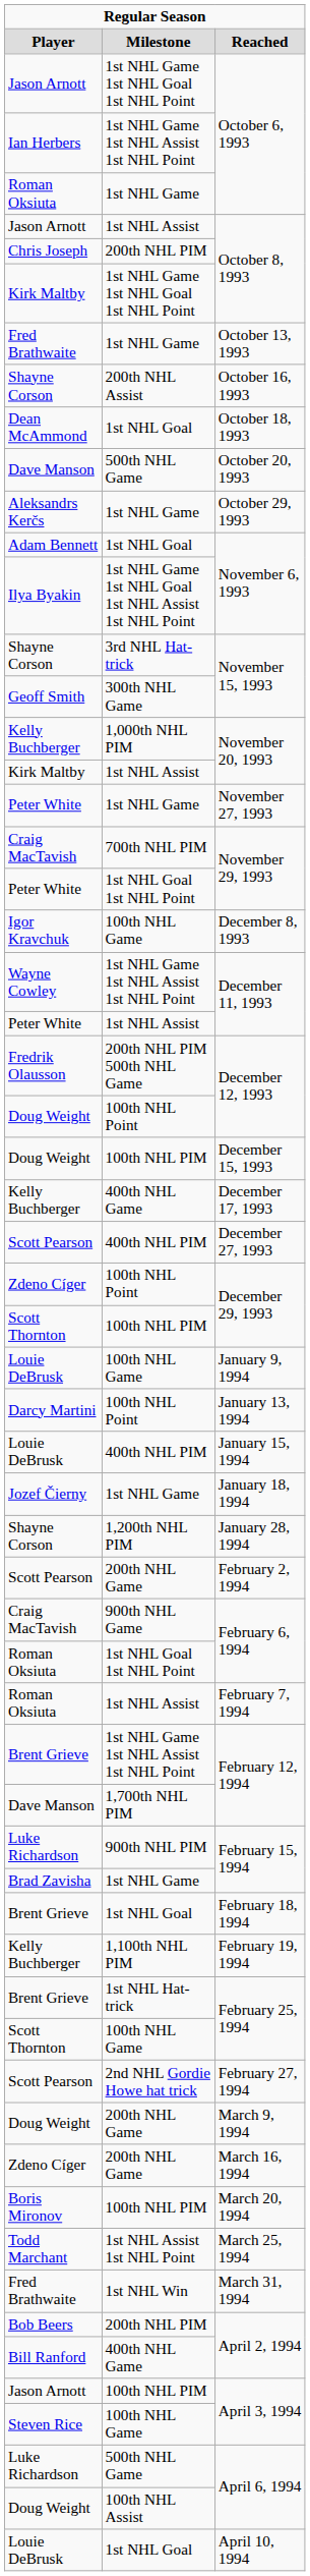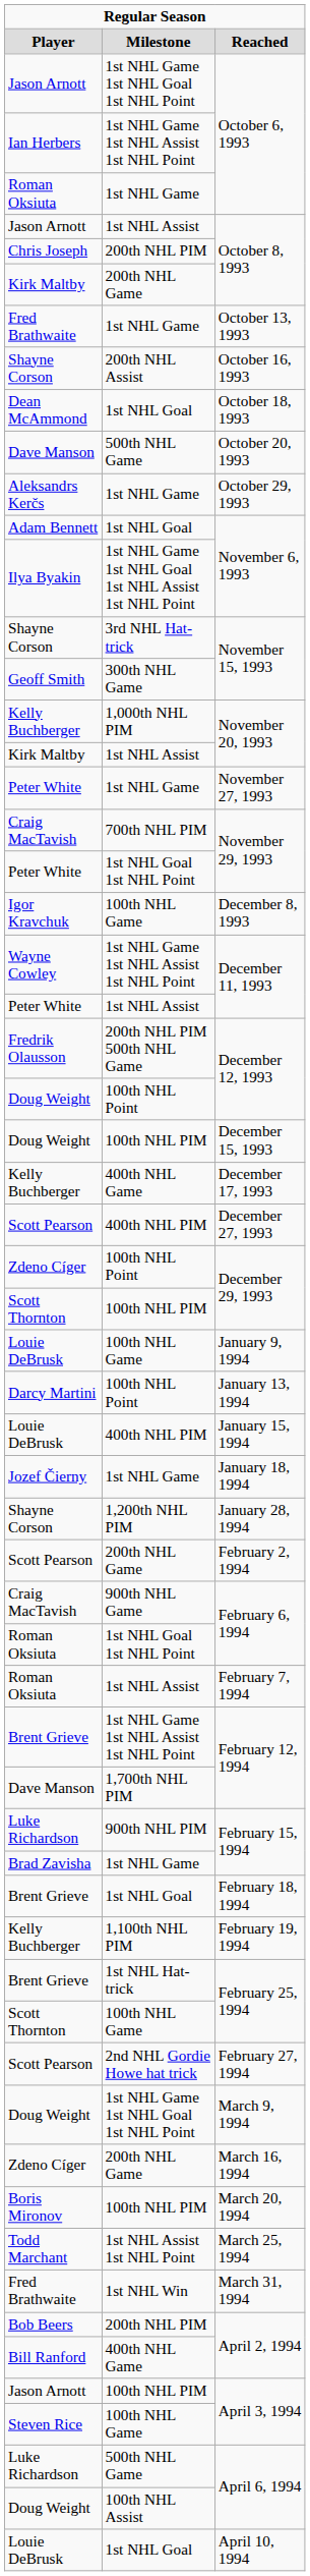Kirk Maltby / October 8, 1993 | column 2: 1st NHL Game 1st NHL Goal 1st NHL Point -> 200th NHL Game
March 9, 1994 | column 2: 200th NHL Game -> 1st NHL Game 1st NHL Goal 1st NHL Point
